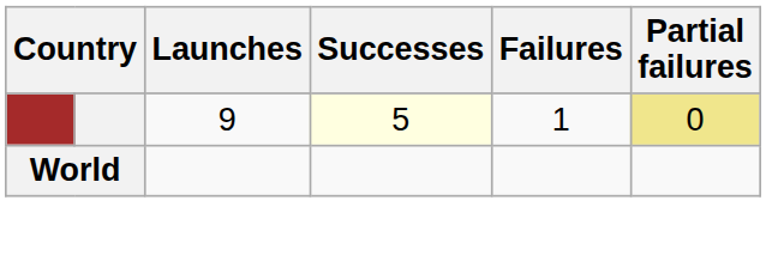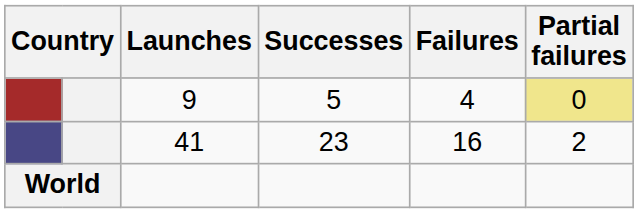9 | Successes: lightyellow background -> no background
9 | Failures: 1 -> 4
+ row: 41 | 23 | 16 | 2
